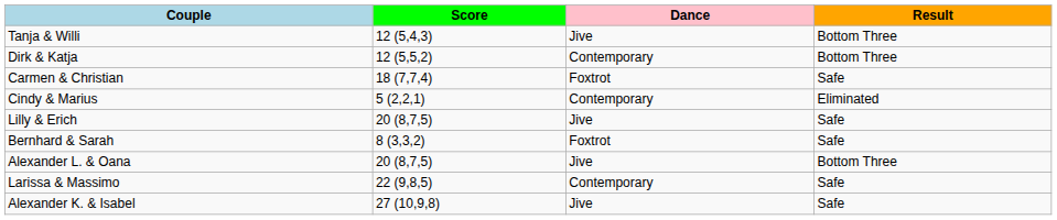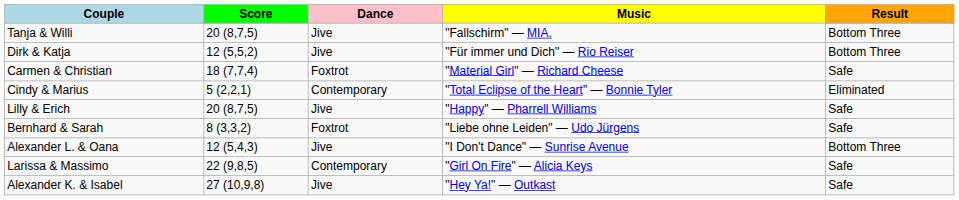+ column: Music | "Fallschirm" — MIA. | "Für immer und Dich" — Rio Reiser | "Material Girl" — Richard Cheese | "Total Eclipse of the Heart" — Bonnie Tyler | "Happy" — Pharrell Williams | "Liebe ohne Leiden" — Udo Jürgens | "I Don't Dance" — Sunrise Avenue | "Girl On Fire" — Alicia Keys | "Hey Ya!" — Outkast
Tanja & Willi | Score: 12 (5,4,3) -> 20 (8,7,5)
Dirk & Katja | Dance: Contemporary -> Jive
Alexander L. & Oana | Score: 20 (8,7,5) -> 12 (5,4,3)
